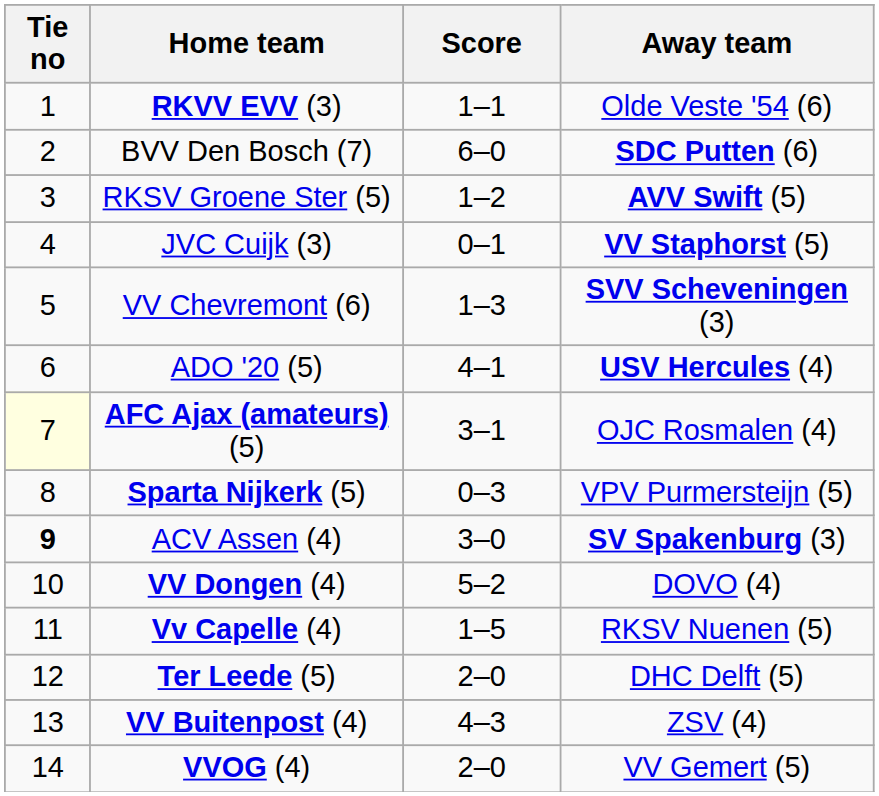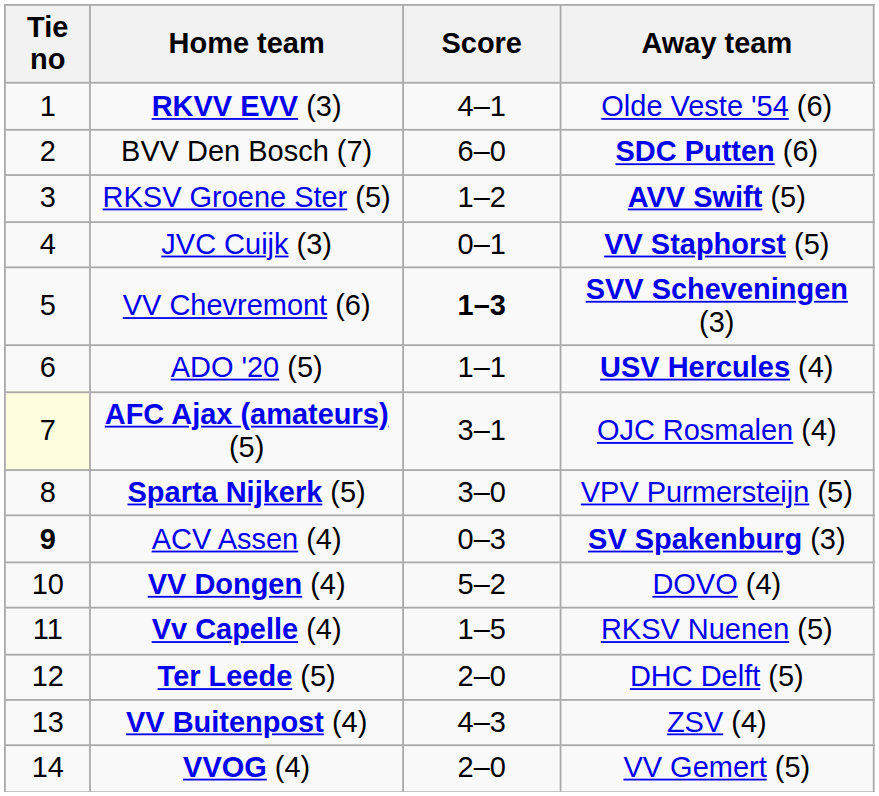RKVV EVV (3) | Score: 1–1 -> 4–1
VV Chevremont (6) | Score: normal -> bold
ADO '20 (5) | Score: 4–1 -> 1–1
Sparta Nijkerk (5) | Score: 0–3 -> 3–0
ACV Assen (4) | Score: 3–0 -> 0–3
